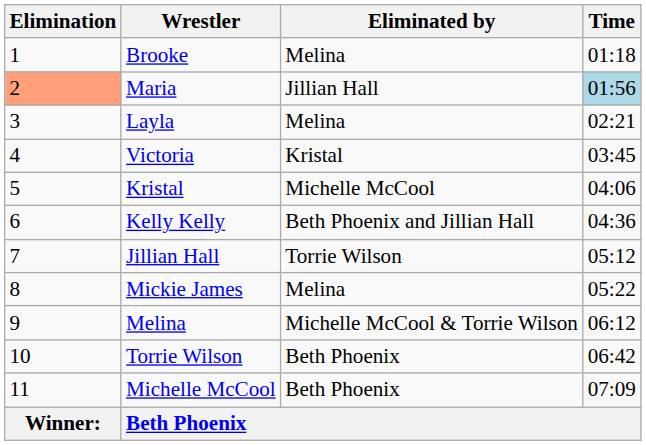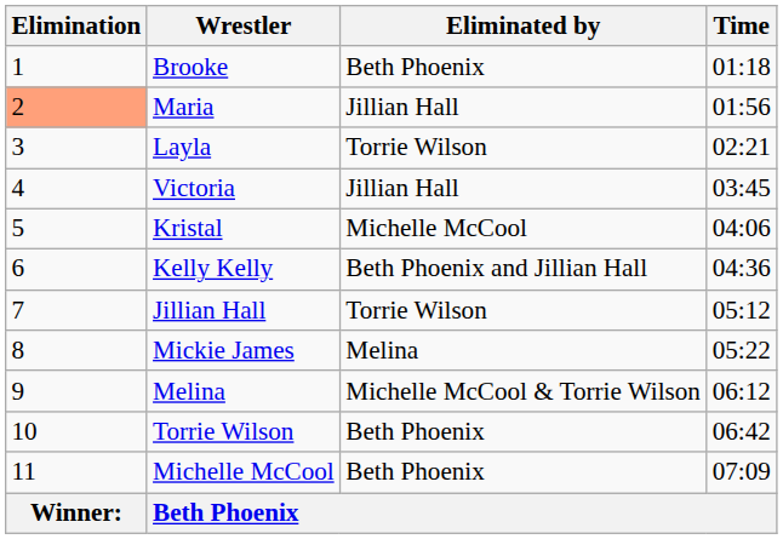Brooke | Eliminated by: Melina -> Beth Phoenix
Maria | Time: lightblue background -> no background
Layla | Eliminated by: Melina -> Torrie Wilson
Victoria | Eliminated by: Kristal -> Jillian Hall
